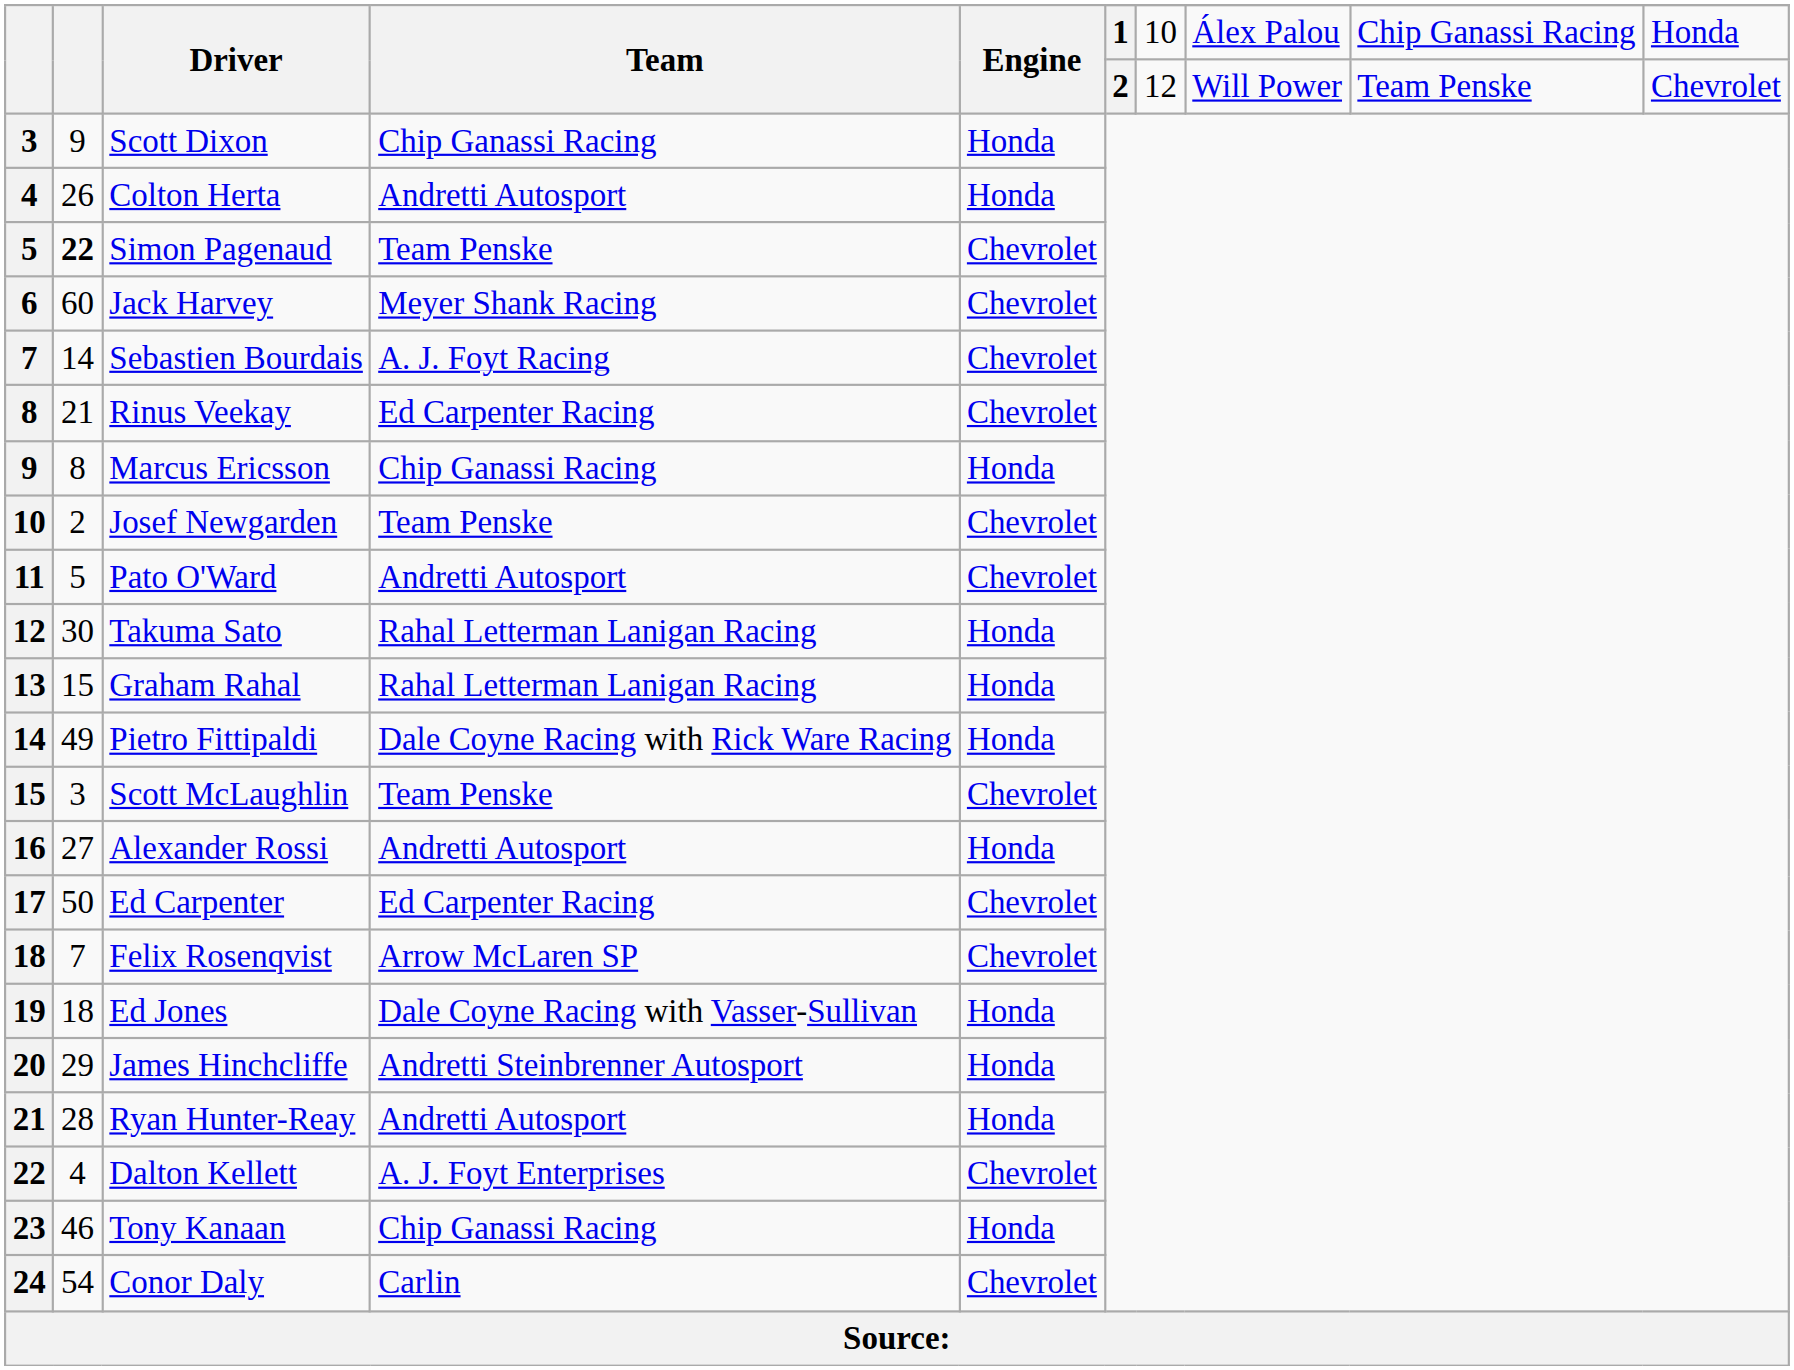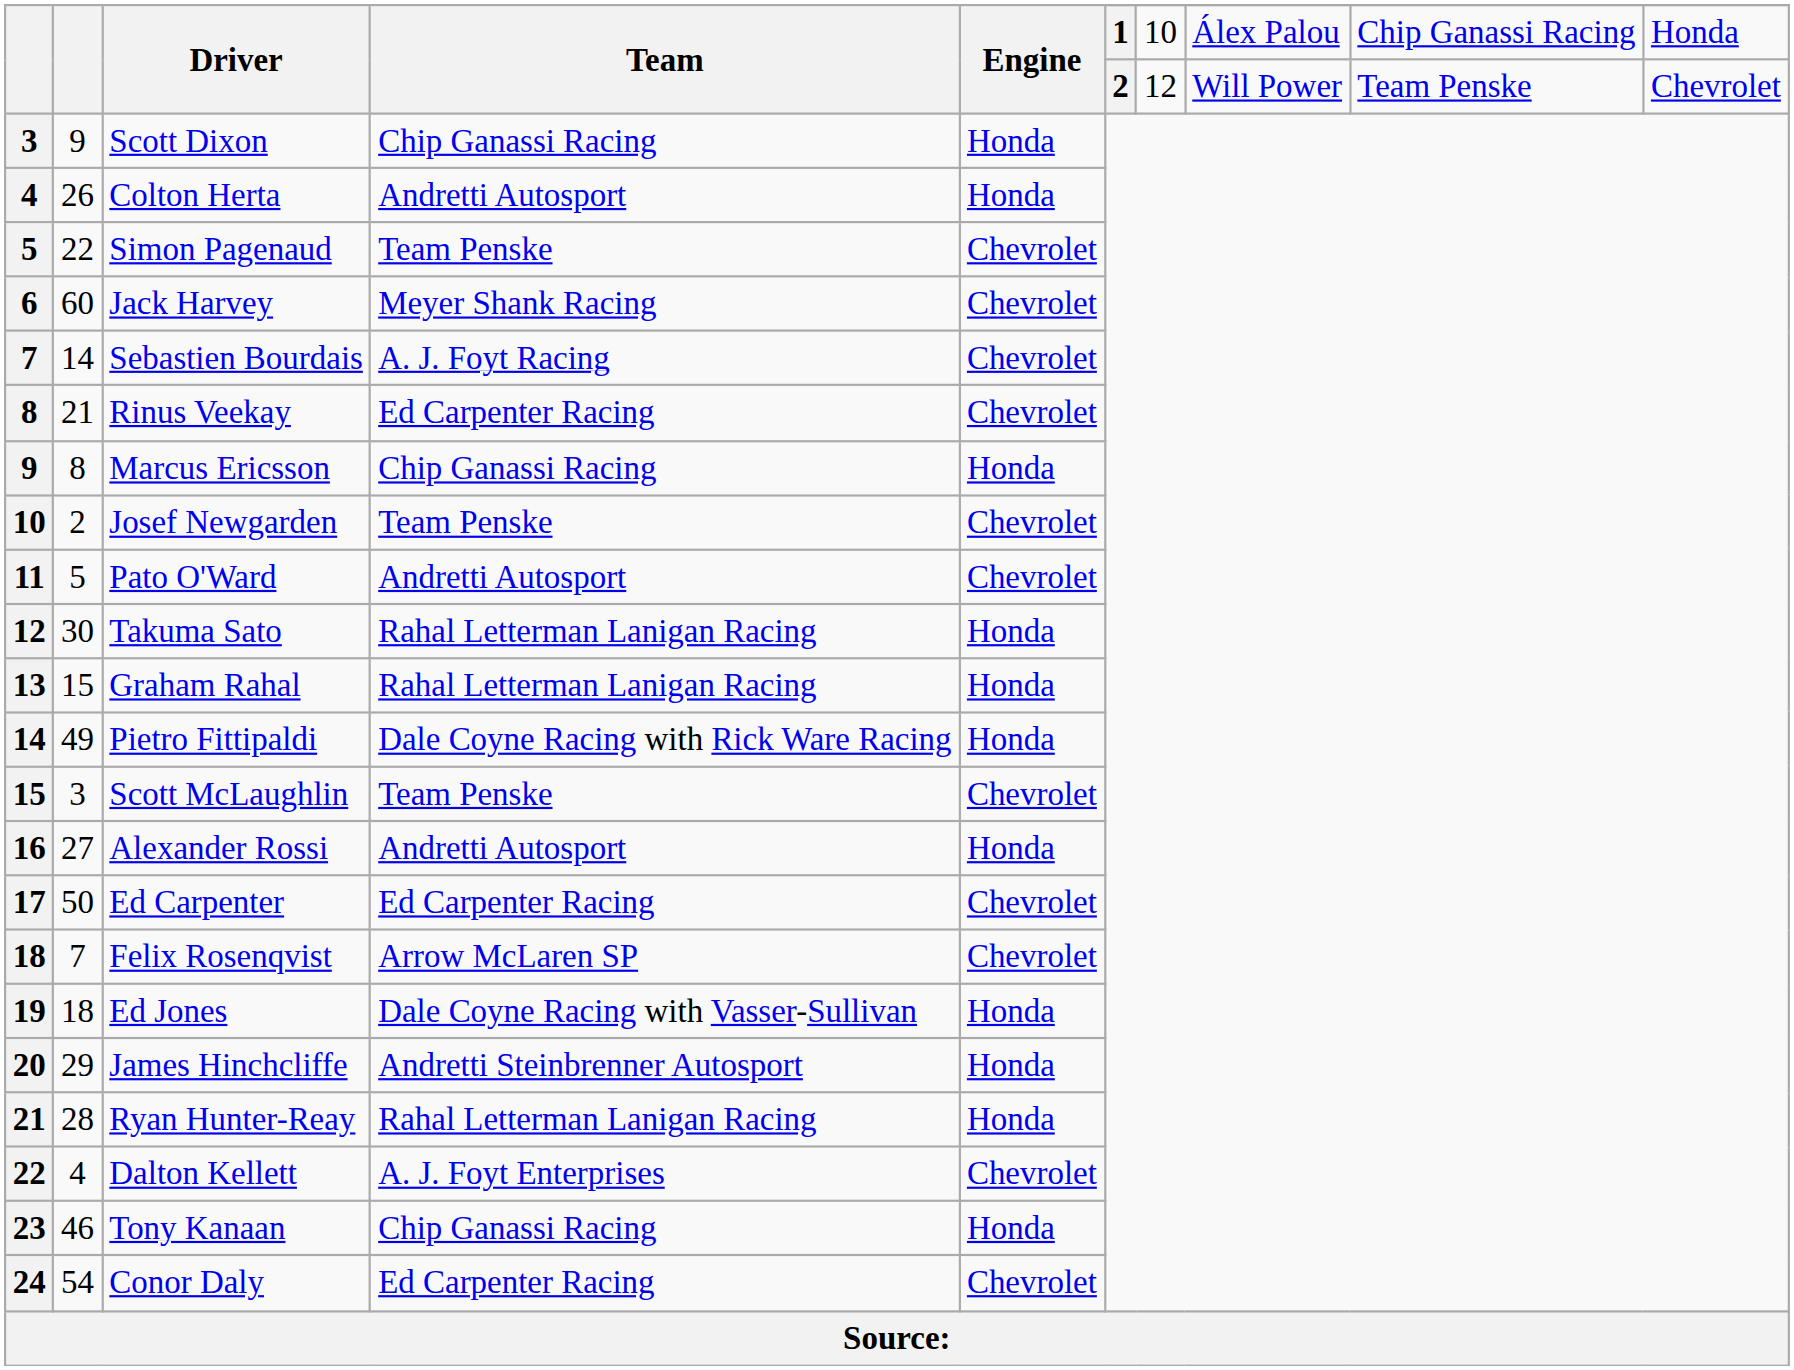Simon Pagenaud | column 2: bold -> normal
Ryan Hunter-Reay | Team: Andretti Autosport -> Rahal Letterman Lanigan Racing
Conor Daly | Team: Carlin -> Ed Carpenter Racing
